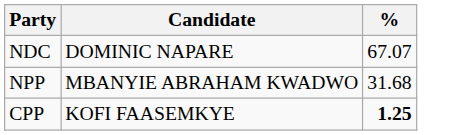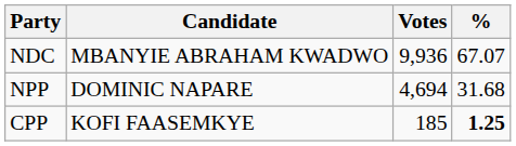+ column: Votes | 9,936 | 4,694 | 185
NDC | Candidate: DOMINIC NAPARE -> MBANYIE ABRAHAM KWADWO
NPP | Candidate: MBANYIE ABRAHAM KWADWO -> DOMINIC NAPARE
